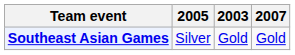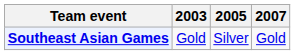columns swapped: 2003 <-> 2005
